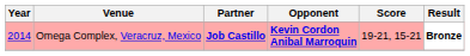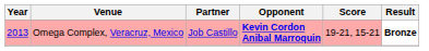Omega Complex, Veracruz, Mexico | Year: 2014 -> 2013
Omega Complex, Veracruz, Mexico | Partner: bold -> normal
